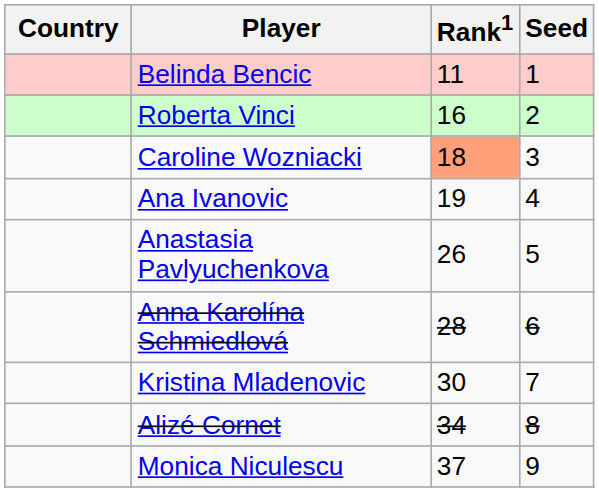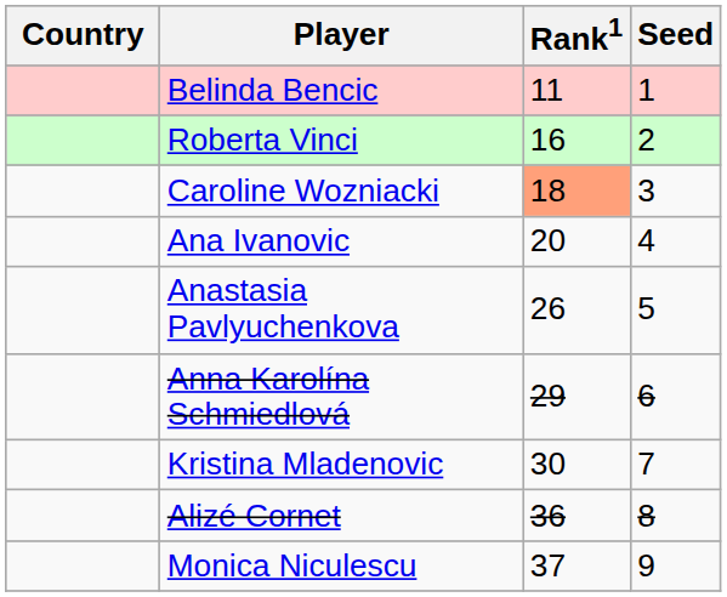Ana Ivanovic | Rank1: 19 -> 20
Anna Karolína Schmiedlová | Rank1: 28 -> 29
Alizé Cornet | Rank1: 34 -> 36
